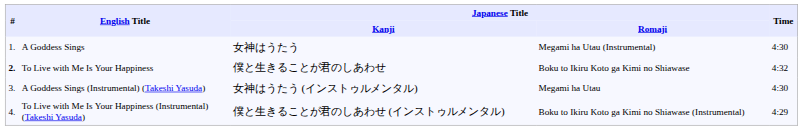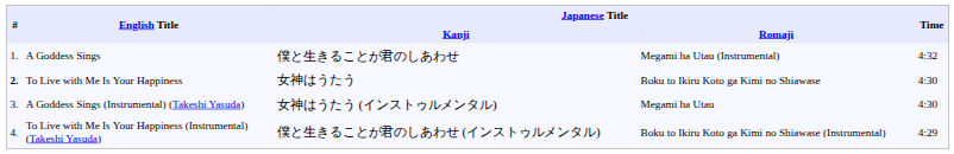A Goddess Sings | Japanese Title / Kanji: 女神はうたう -> 僕と生きることが君のしあわせ
A Goddess Sings | Time: 4:30 -> 4:32
To Live with Me Is Your Happiness | Japanese Title / Kanji: 僕と生きることが君のしあわせ -> 女神はうたう
To Live with Me Is Your Happiness | Time: 4:32 -> 4:30
